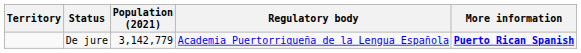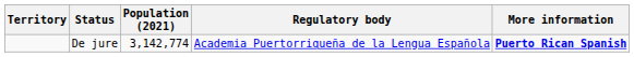De jure | Population (2021): 3,142,779 -> 3,142,774
